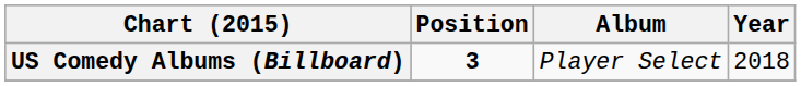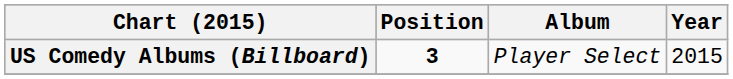US Comedy Albums (Billboard) | Year: 2018 -> 2015
